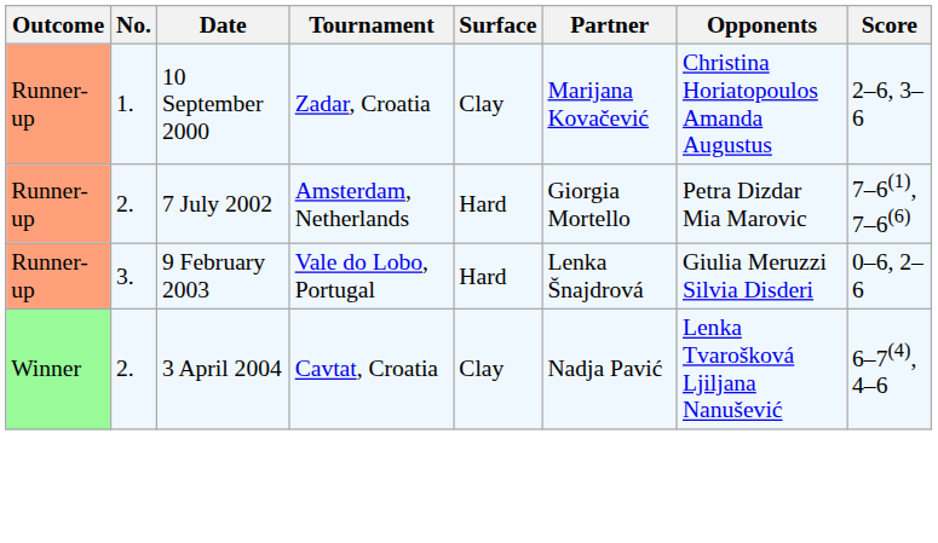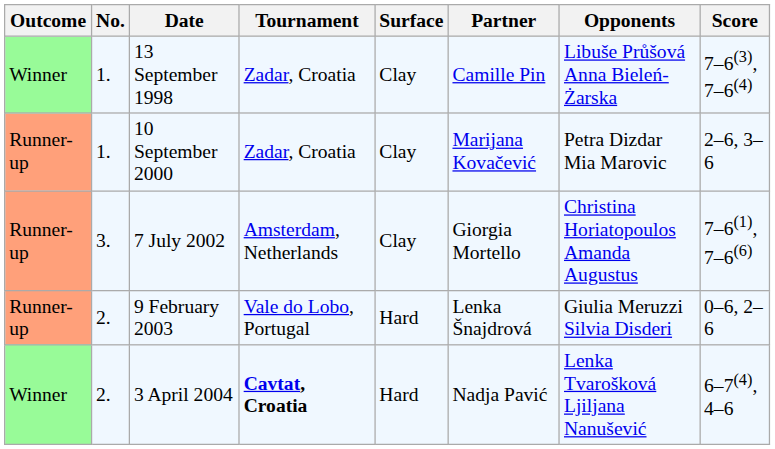+ row: Winner | 1. | 13 September 1998 | Zadar, Croatia | Clay | Camille Pin | Libuše Průšová Anna Bieleń-Żarska | 7–6(3), 7–6(4)
10 September 2000 | Opponents: Christina Horiatopoulos Amanda Augustus -> Petra Dizdar Mia Marovic
7 July 2002 | No.: 2. -> 3.
7 July 2002 | Surface: Hard -> Clay
7 July 2002 | Opponents: Petra Dizdar Mia Marovic -> Christina Horiatopoulos Amanda Augustus
9 February 2003 | No.: 3. -> 2.
3 April 2004 | Tournament: normal -> bold
3 April 2004 | Surface: Clay -> Hard
